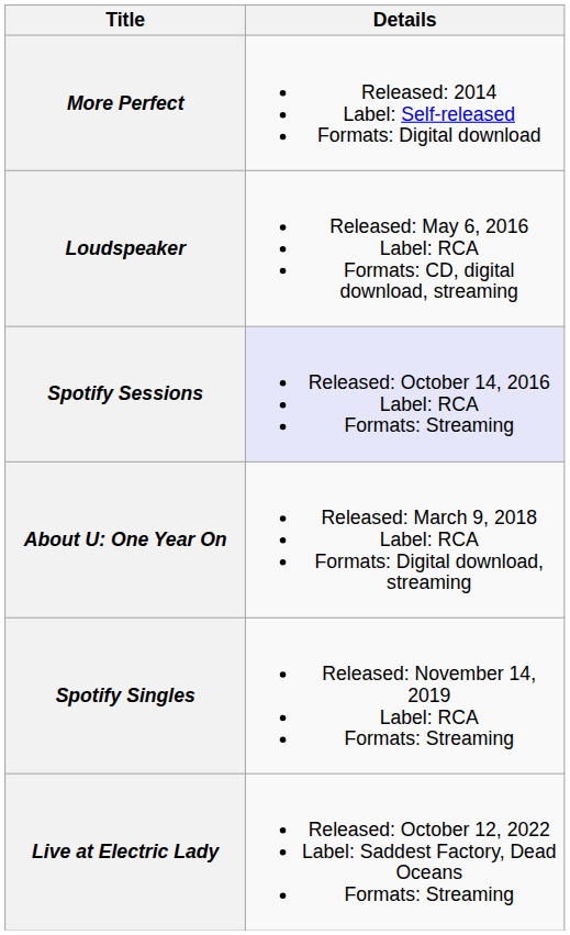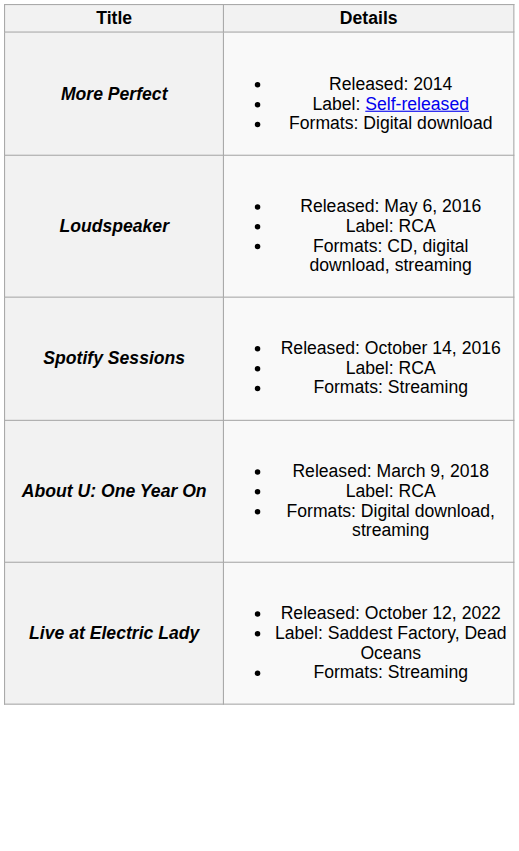Spotify Sessions | Details: lavender background -> no background
- row: Spotify Singles | Released: November 14, 2019 Label: RCA Formats: Streaming
